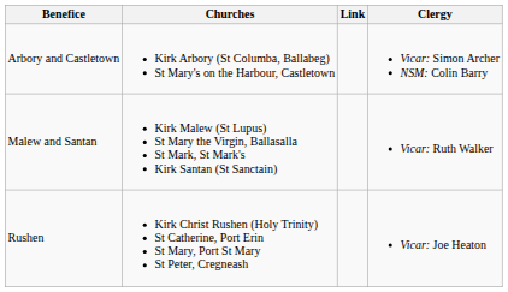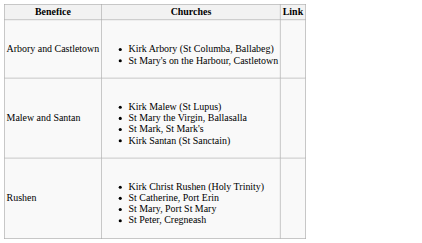- column: Clergy | Vicar: Simon Archer NSM: Colin Barry | Vicar: Ruth Walker | Vicar: Joe Heaton
